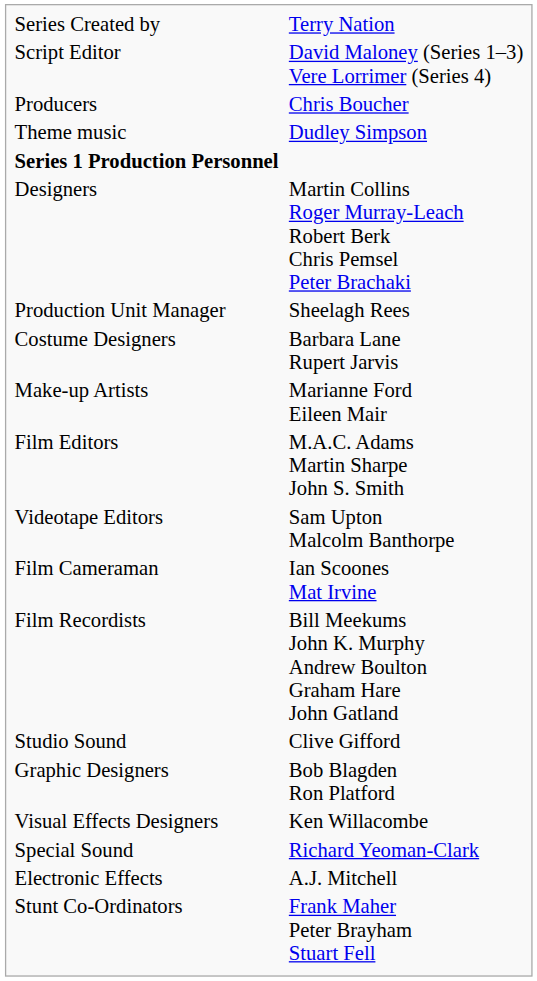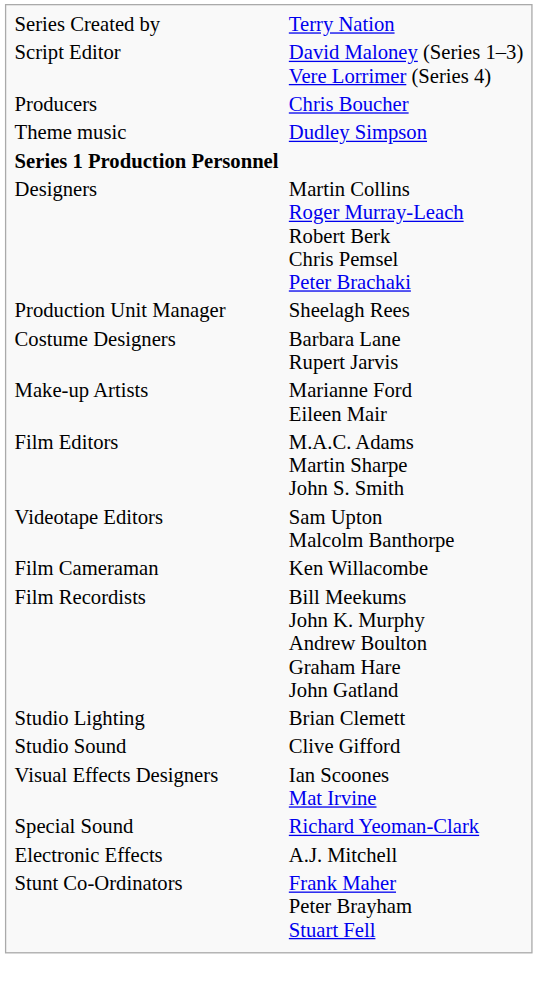Film Cameraman | column 3: Ian Scoones Mat Irvine -> Ken Willacombe
+ row: Studio Lighting | Brian Clemett
- row: Graphic Designers | Bob Blagden Ron Platford
Visual Effects Designers | column 3: Ken Willacombe -> Ian Scoones Mat Irvine
